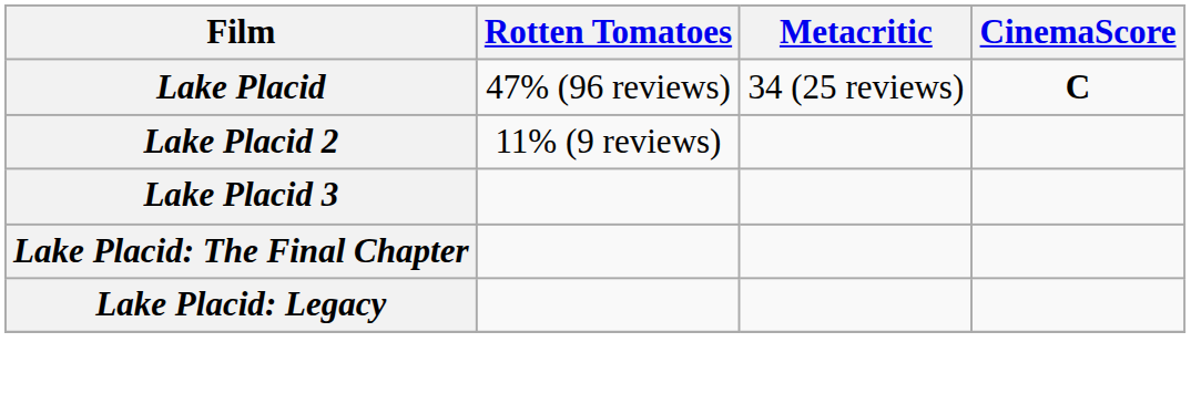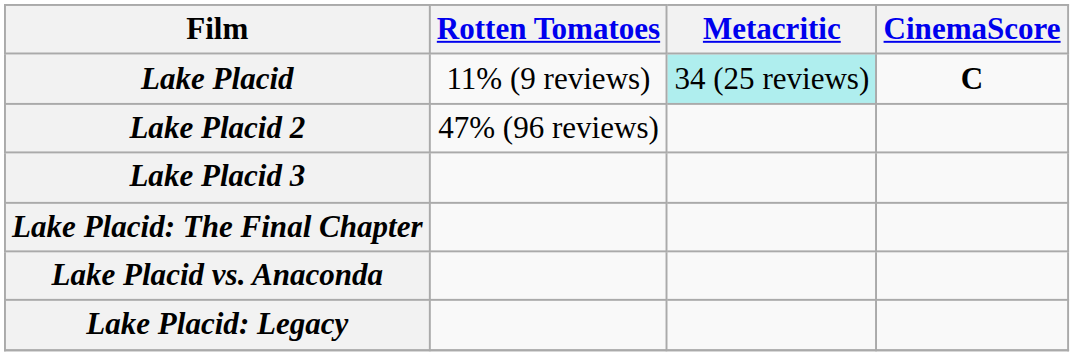Lake Placid | Rotten Tomatoes: 47% (96 reviews) -> 11% (9 reviews)
Lake Placid | Metacritic: no background -> paleturquoise background
Lake Placid 2 | Rotten Tomatoes: 11% (9 reviews) -> 47% (96 reviews)
+ row: Lake Placid vs. Anaconda
